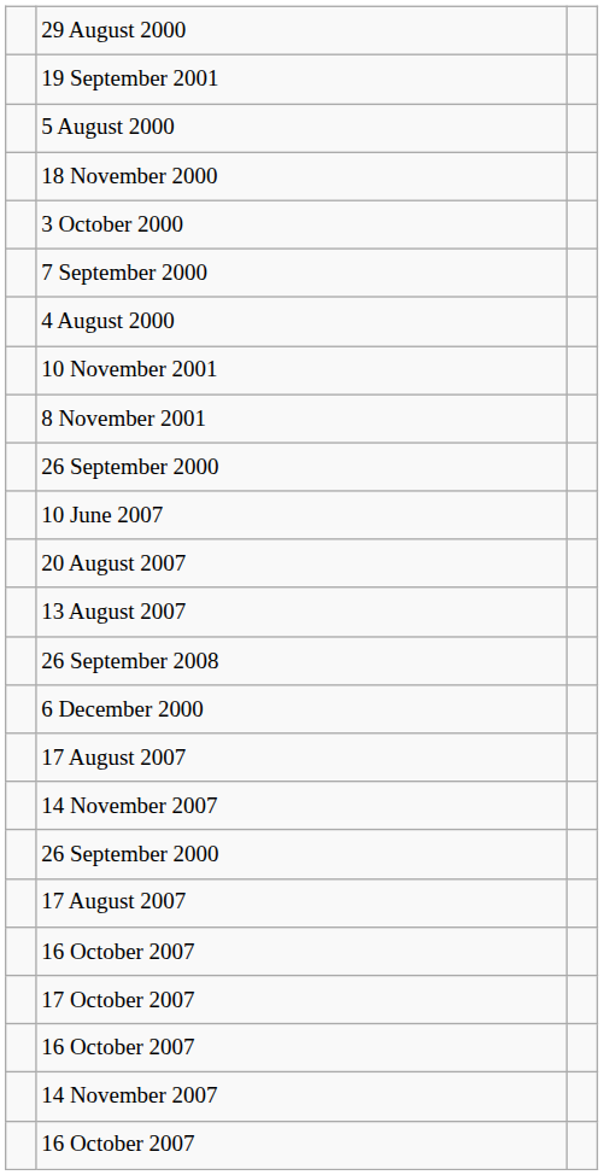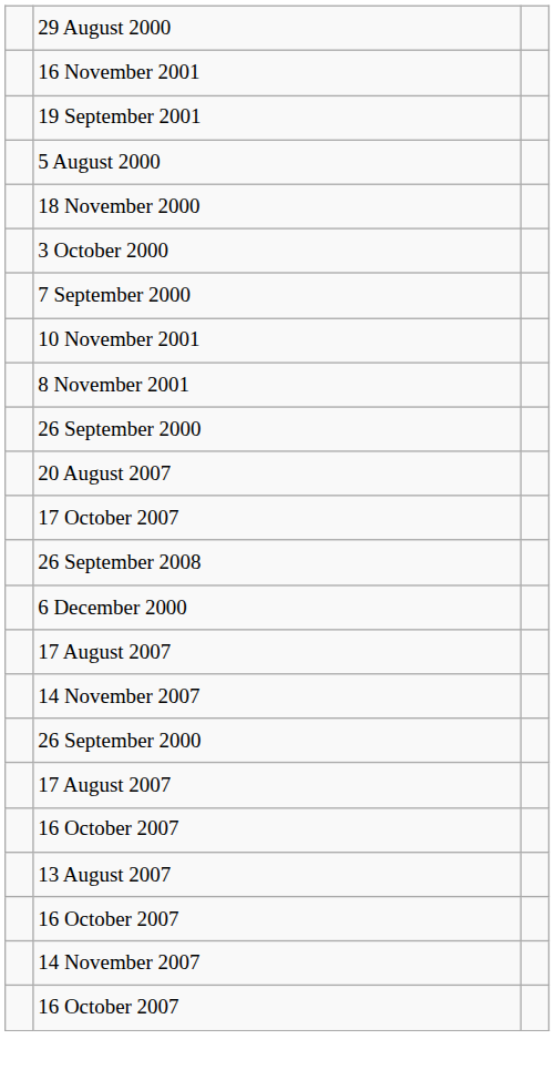+ row: 16 November 2001
- row: 4 August 2000
- row: 10 June 2007
rows swapped: 13 August 2007 <-> 17 October 2007
